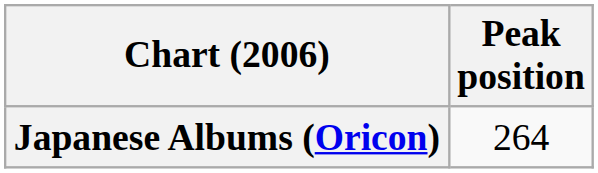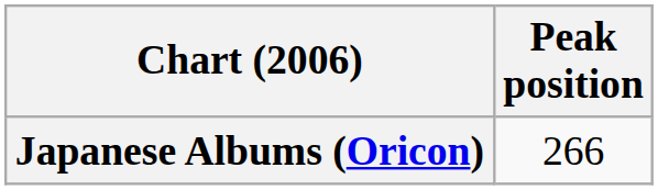Japanese Albums (Oricon) | Peak position: 264 -> 266
